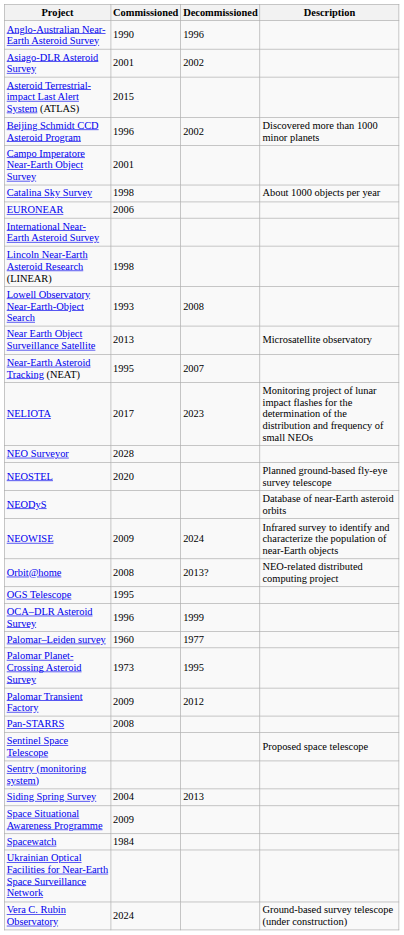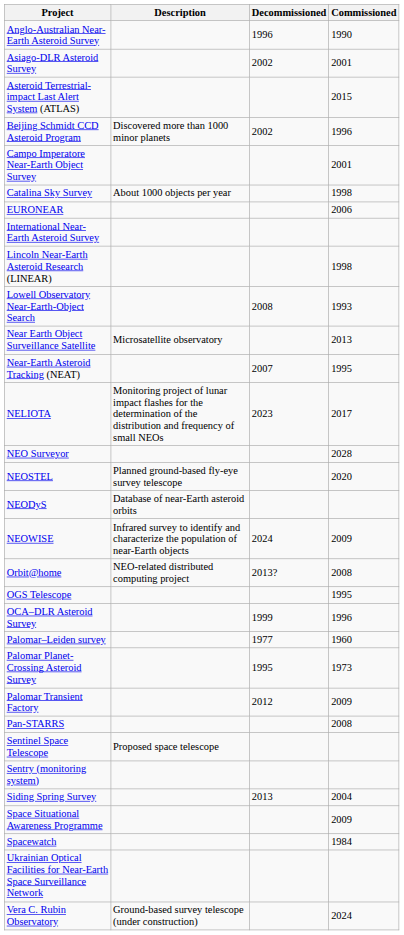columns swapped: Commissioned <-> Description
